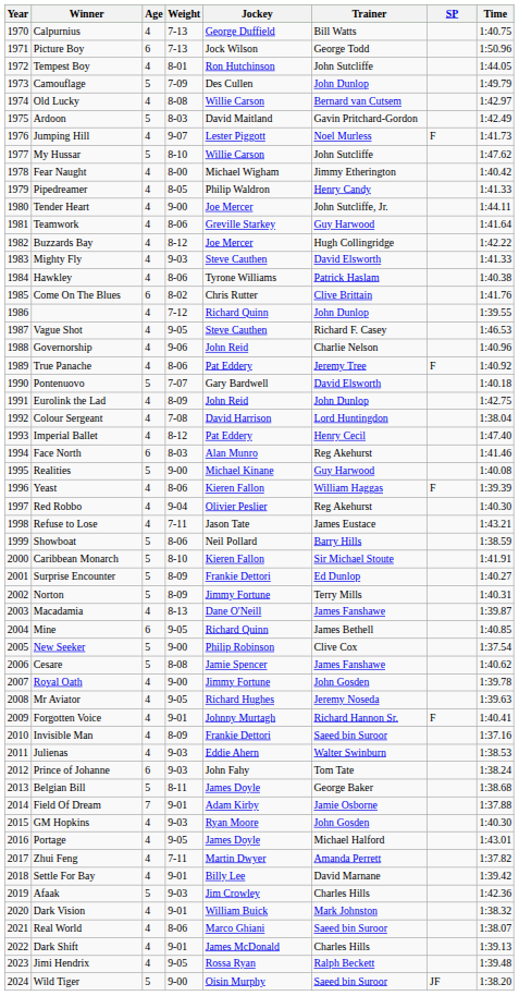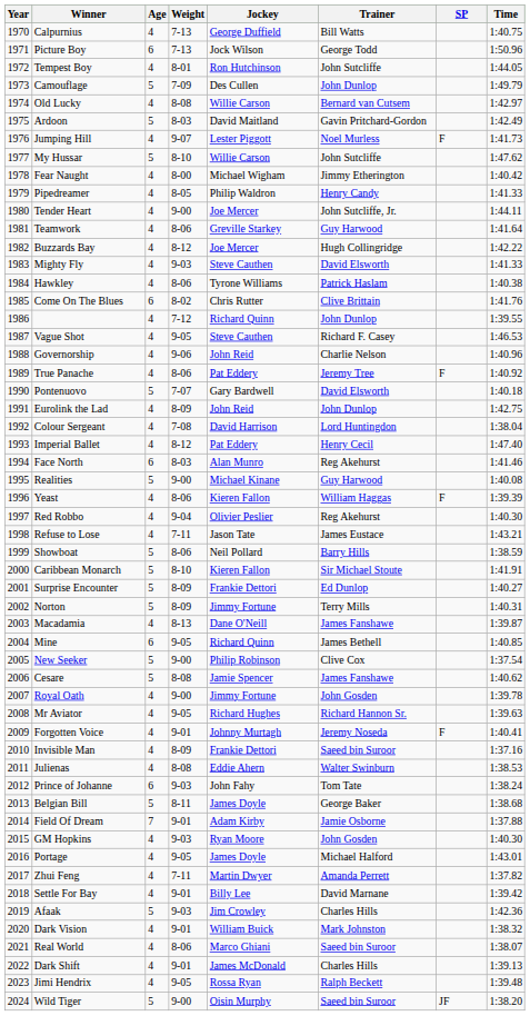Mr Aviator | Trainer: Jeremy Noseda -> Richard Hannon Sr.
Forgotten Voice | Trainer: Richard Hannon Sr. -> Jeremy Noseda
Julienas | Weight: 9-03 -> 8-08
